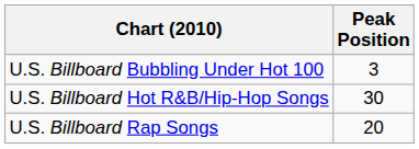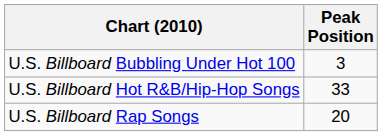U.S. Billboard Hot R&B/Hip-Hop Songs | Peak Position: 30 -> 33
